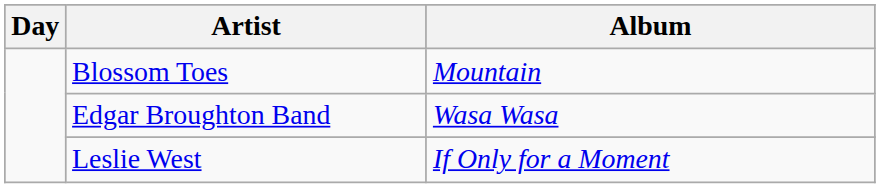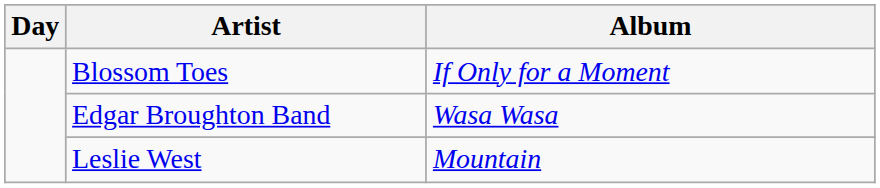Blossom Toes | Album: Mountain -> If Only for a Moment
Leslie West | Album: If Only for a Moment -> Mountain
